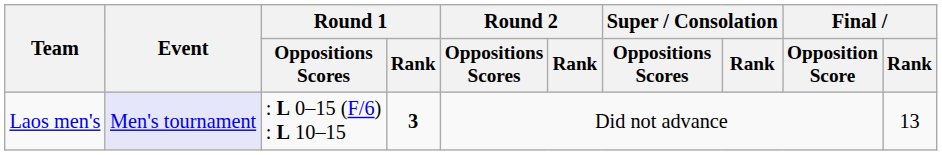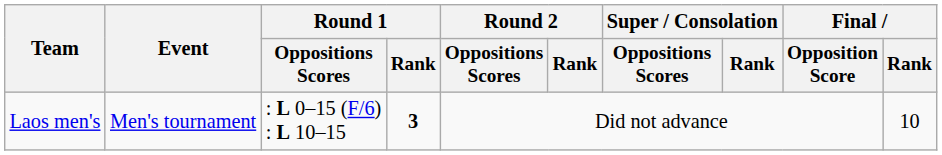Laos men's | Event: lavender background -> no background
Laos men's | Final / Rank: 13 -> 10
